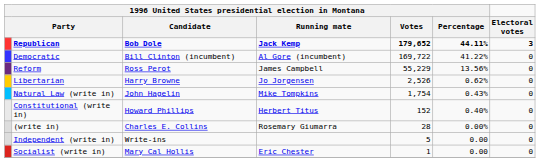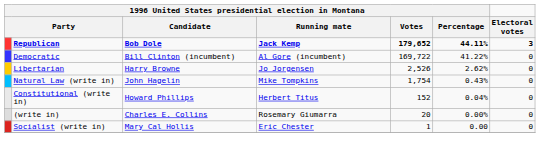- row: Reform | Ross Perot | James Campbell | 55,229 | 13.56% | 0
Libertarian | column 6: 0.62% -> 2.62%
Constitutional (write in) | column 6: 0.40% -> 0.04%
(write in) | 1996 United States presidential election in Montana / Votes: 28 -> 20
- row: Independent (write in) | Write-ins | 5 | 0.00 | 0
